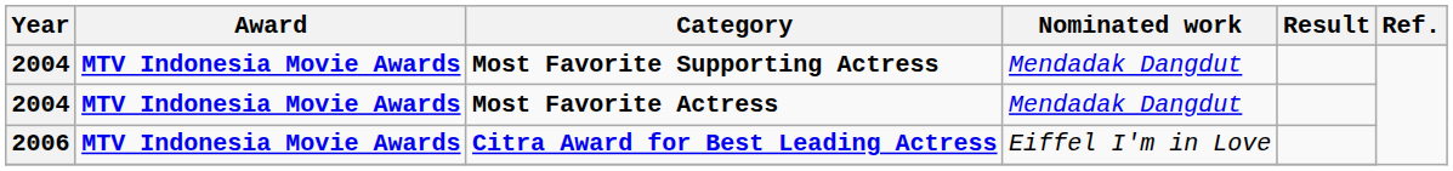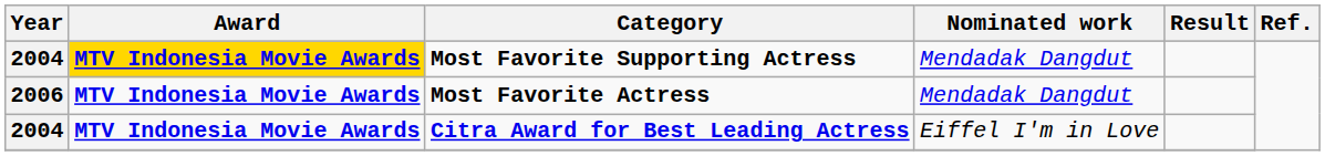Most Favorite Supporting Actress | Award: no background -> gold background
Most Favorite Actress | Year: 2004 -> 2006
Citra Award for Best Leading Actress | Year: 2006 -> 2004
